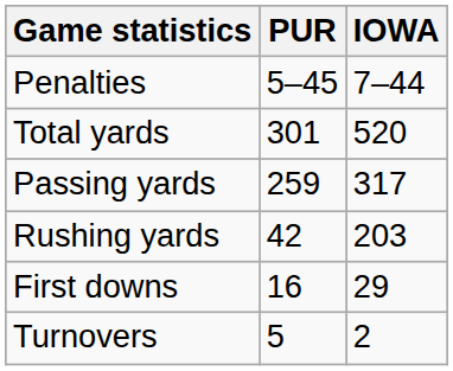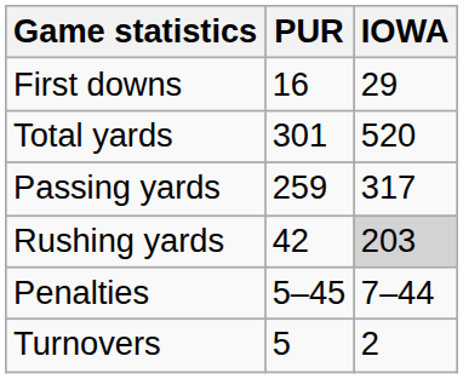rows swapped: First downs <-> Penalties
Rushing yards | IOWA: no background -> lightgrey background
